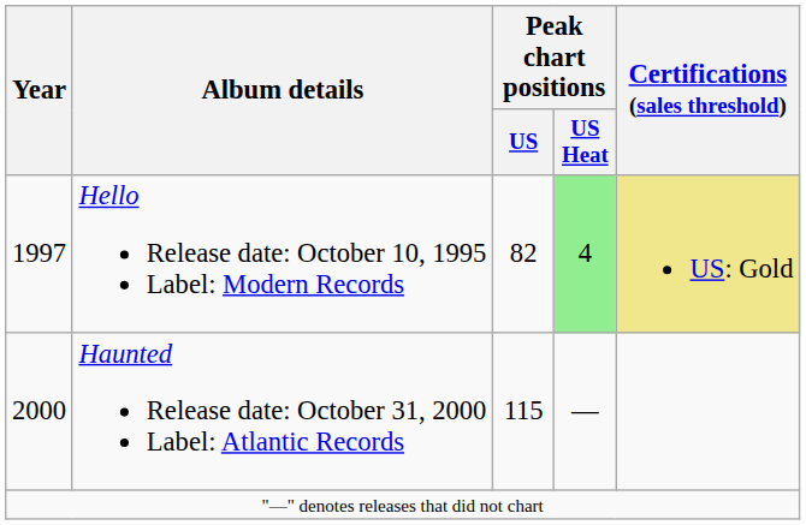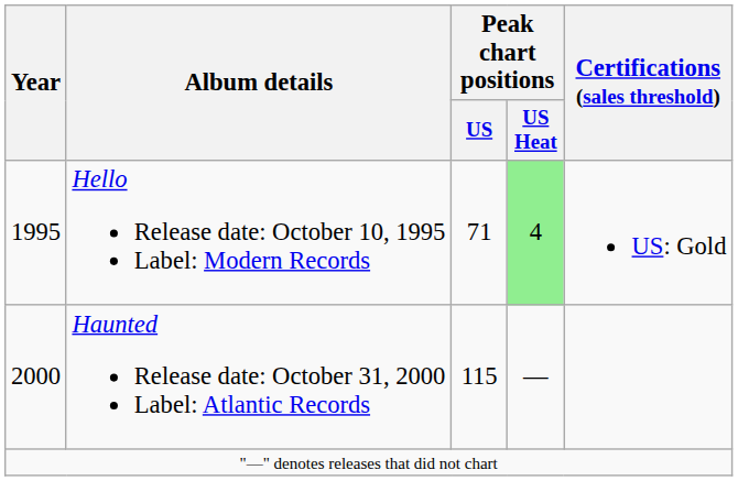Hello Release date: October 10, 1995 Label: Modern Records | Year: 1997 -> 1995
Hello Release date: October 10, 1995 Label: Modern Records | Peak chart positions / US: 82 -> 71
Hello Release date: October 10, 1995 Label: Modern Records | Certifications (sales threshold): khaki background -> no background
